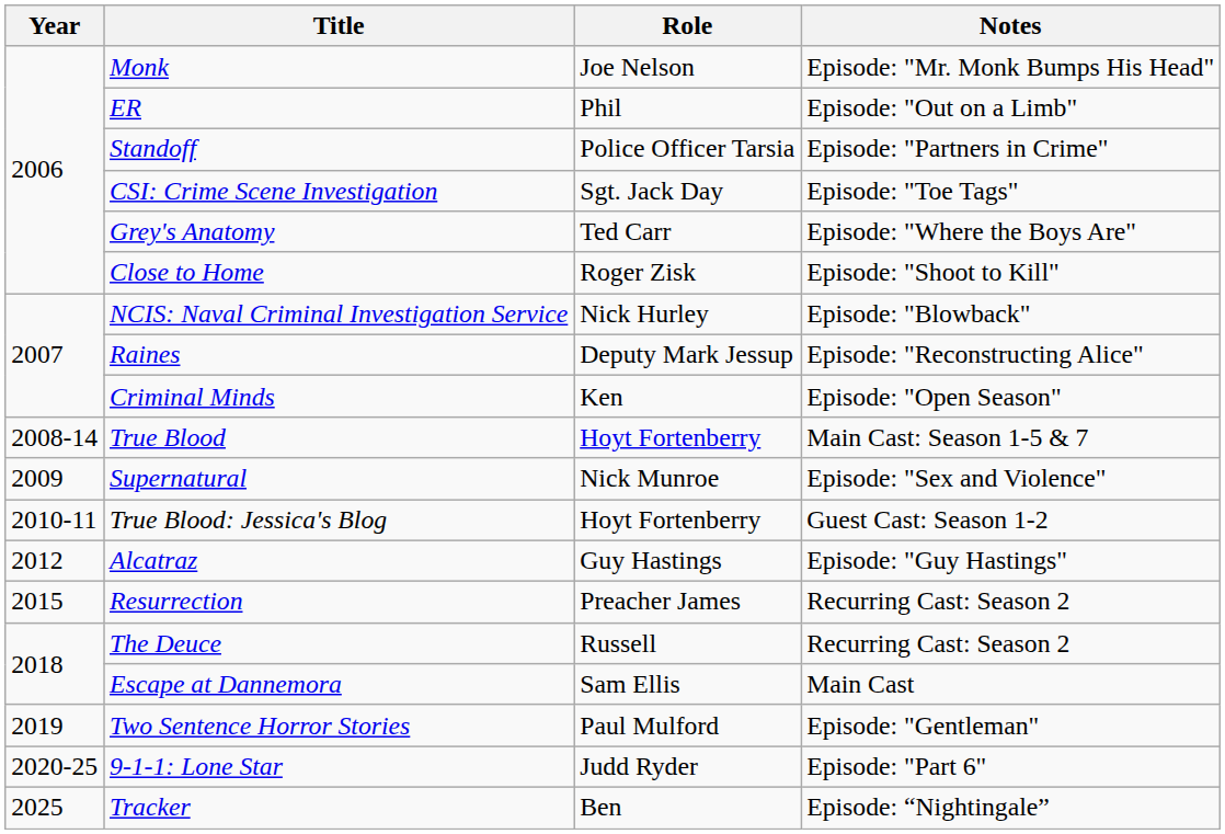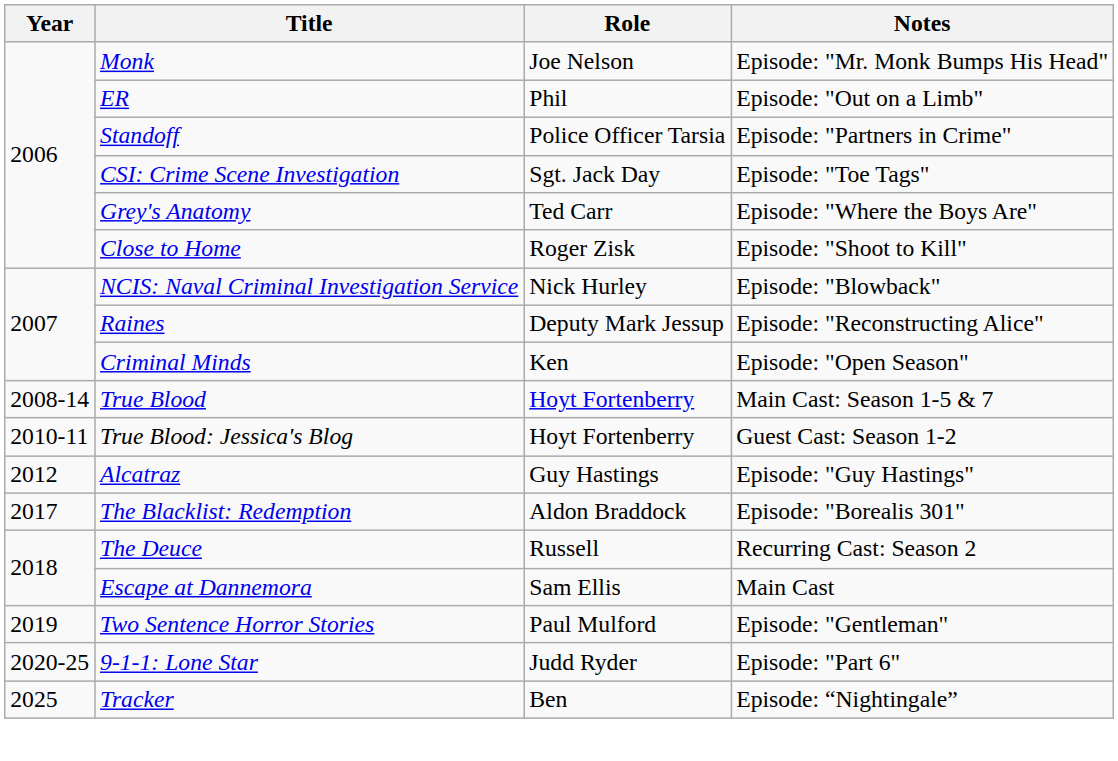- row: 2009 | Supernatural | Nick Munroe | Episode: "Sex and Violence"
- row: 2015 | Resurrection | Preacher James | Recurring Cast: Season 2
+ row: 2017 | The Blacklist: Redemption | Aldon Braddock | Episode: "Borealis 301"
